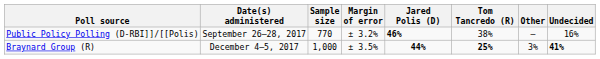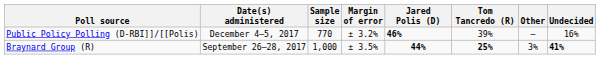Public Policy Polling (D-RBI]]/[[Polis) | Date(s) administered: September 26–28, 2017 -> December 4–5, 2017
Public Policy Polling (D-RBI]]/[[Polis) | Tom Tancredo (R): 38% -> 39%
Braynard Group (R) | Date(s) administered: December 4–5, 2017 -> September 26–28, 2017
